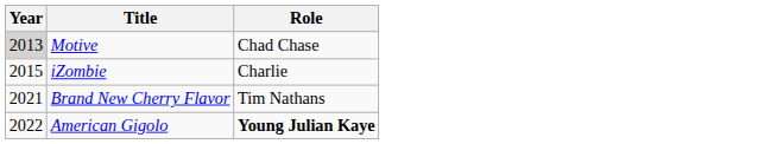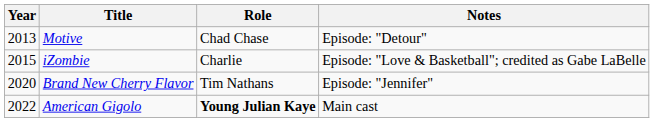+ column: Notes | Episode: "Detour" | Episode: "Love & Basketball"; credited as Gabe LaBelle | Episode: "Jennifer" | Main cast
Motive | Year: lightgrey background -> no background
Brand New Cherry Flavor | Year: 2021 -> 2020
